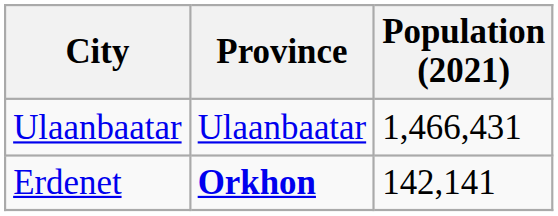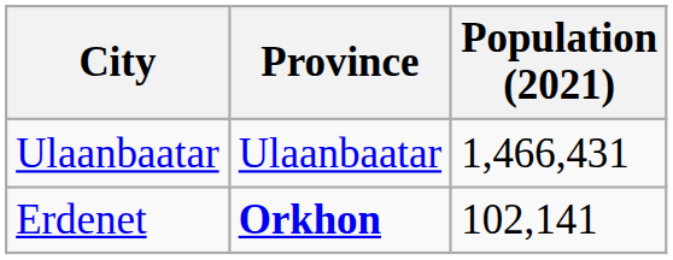Erdenet | Population (2021): 142,141 -> 102,141
